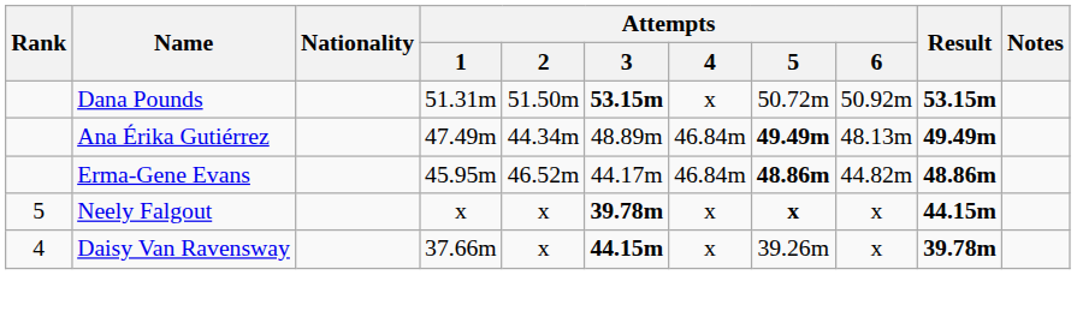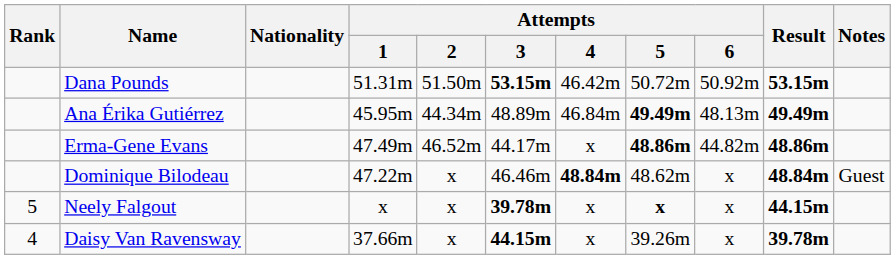Dana Pounds | Attempts / 4: x -> 46.42m
Ana Érika Gutiérrez | Attempts / 1: 47.49m -> 45.95m
Erma-Gene Evans | Attempts / 1: 45.95m -> 47.49m
Erma-Gene Evans | Attempts / 4: 46.84m -> x
+ row: Dominique Bilodeau | 47.22m | x | 46.46m | 48.84m | 48.62m | x | 48.84m | Guest
